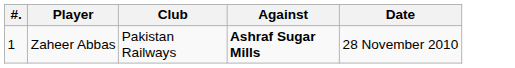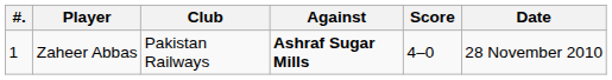+ column: Score | 4–0
